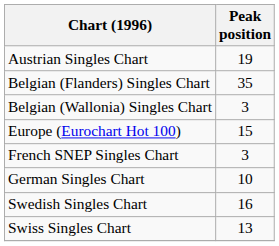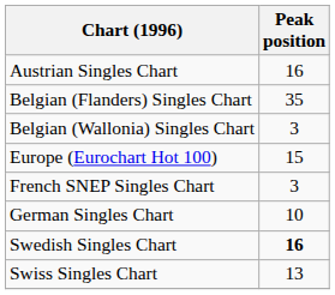Austrian Singles Chart | Peak position: 19 -> 16
Swedish Singles Chart | Peak position: normal -> bold
